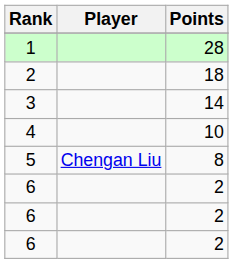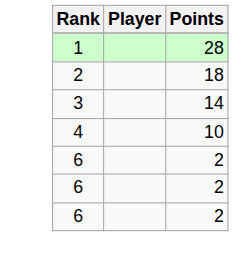- row: 5 | Chengan Liu | 8
